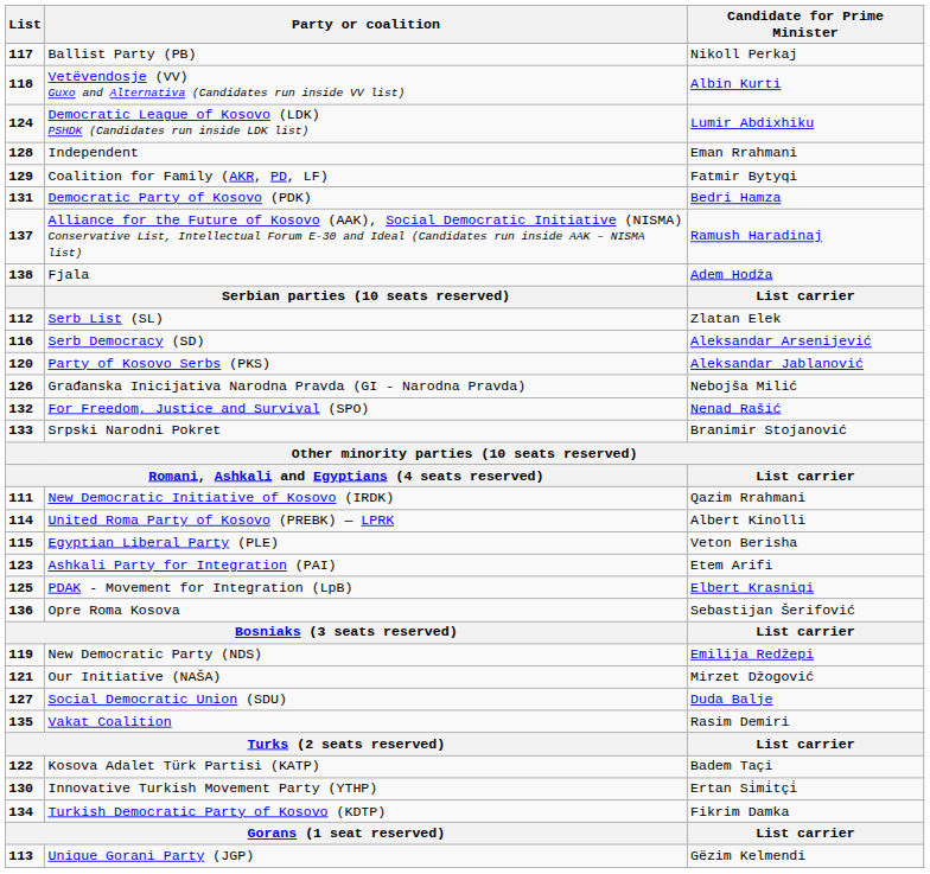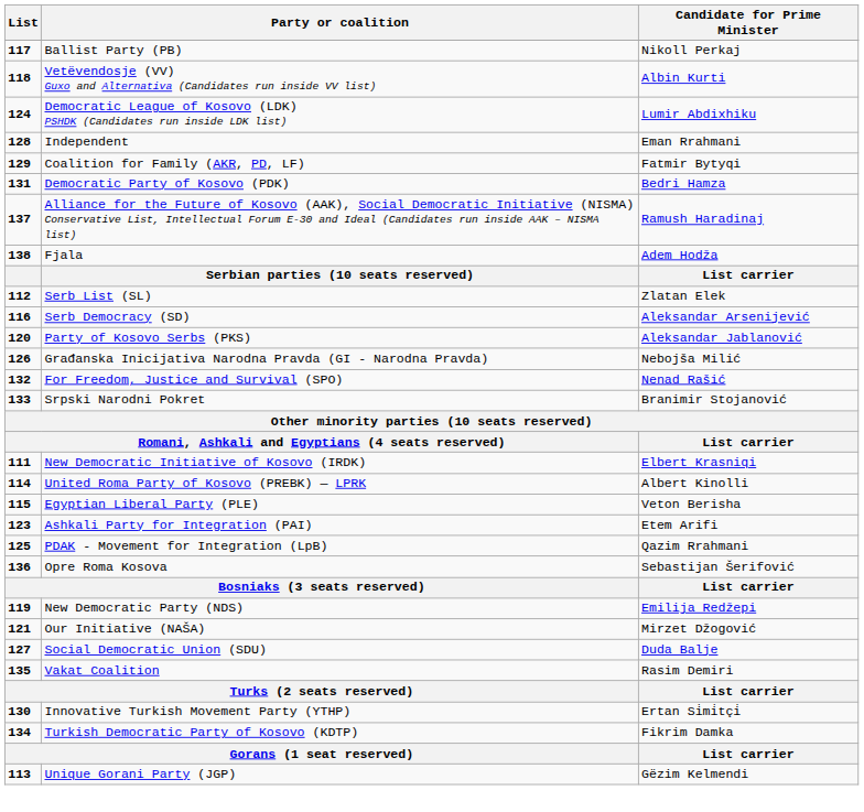New Democratic Initiative of Kosovo (IRDK) | Candidate for Prime Minister: Qazim Rrahmani -> Elbert Krasniqi
PDAK - Movement for Integration (LpB) | Candidate for Prime Minister: Elbert Krasniqi -> Qazim Rrahmani
- row: 122 | Kosova Adalet Türk Partisi (KATP) | Badem Taçi
